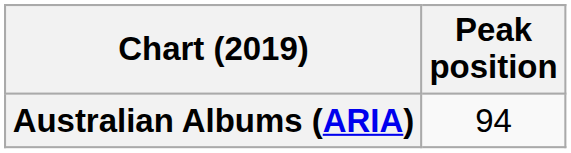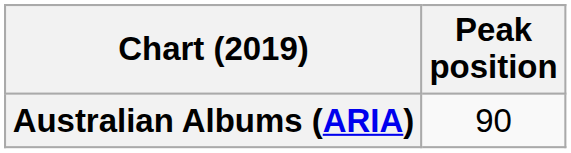Australian Albums (ARIA) | Peak position: 94 -> 90
